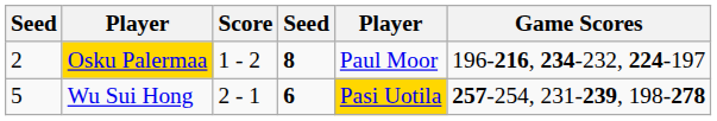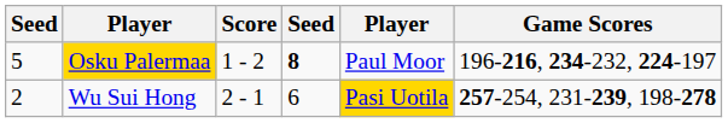Osku Palermaa | column 1: 2 -> 5
Wu Sui Hong | column 1: 5 -> 2
Wu Sui Hong | column 4: bold -> normal
